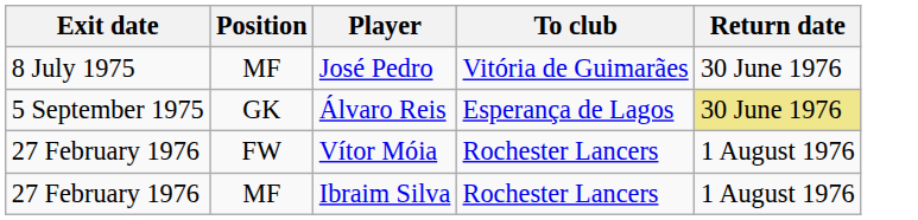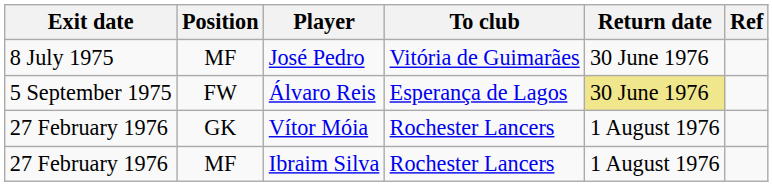+ column: Ref
Álvaro Reis | Position: GK -> FW
Vítor Móia | Position: FW -> GK
